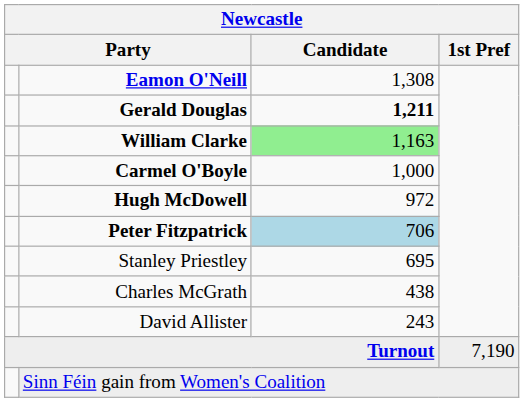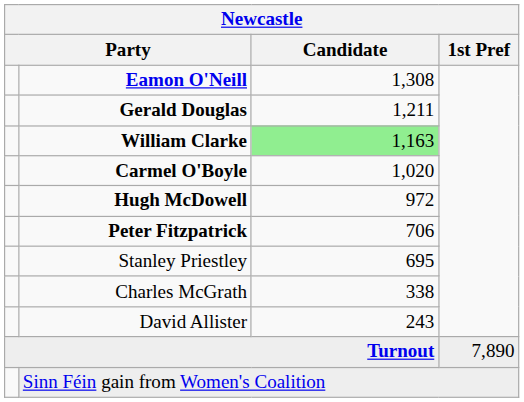Gerald Douglas | Candidate: bold -> normal
Carmel O'Boyle | Candidate: 1,000 -> 1,020
Peter Fitzpatrick | Candidate: lightblue background -> no background
Charles McGrath | Candidate: 438 -> 338
Turnout | 1st Pref: 7,190 -> 7,890
